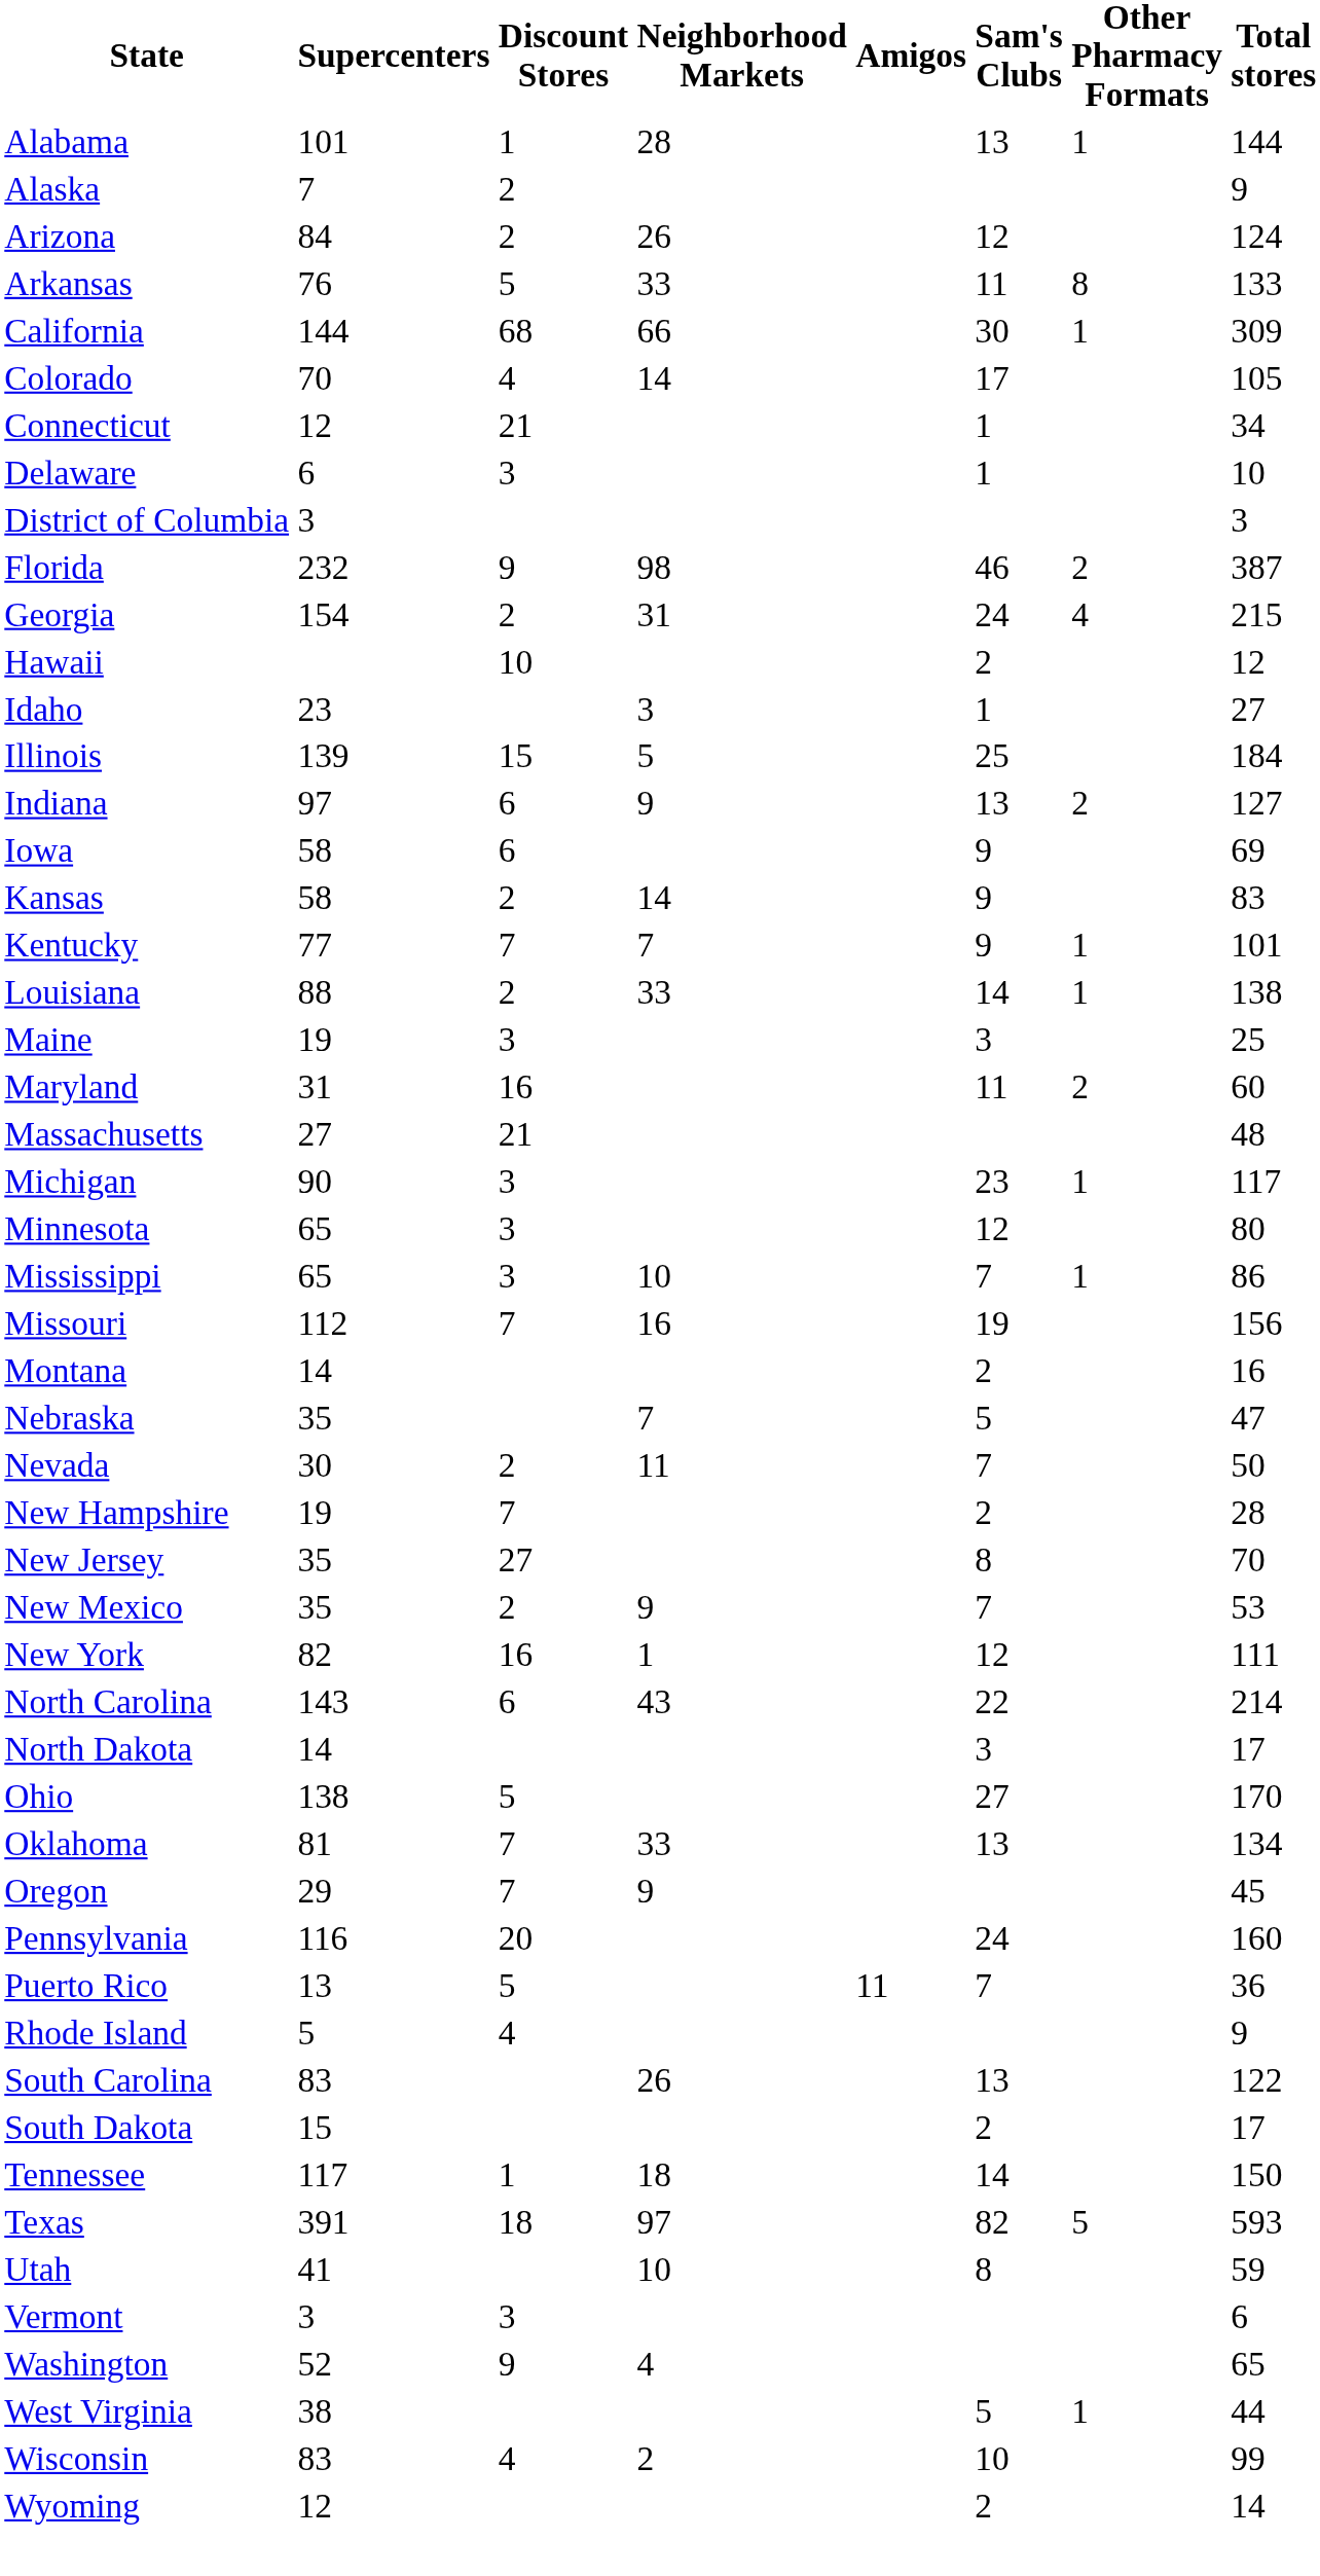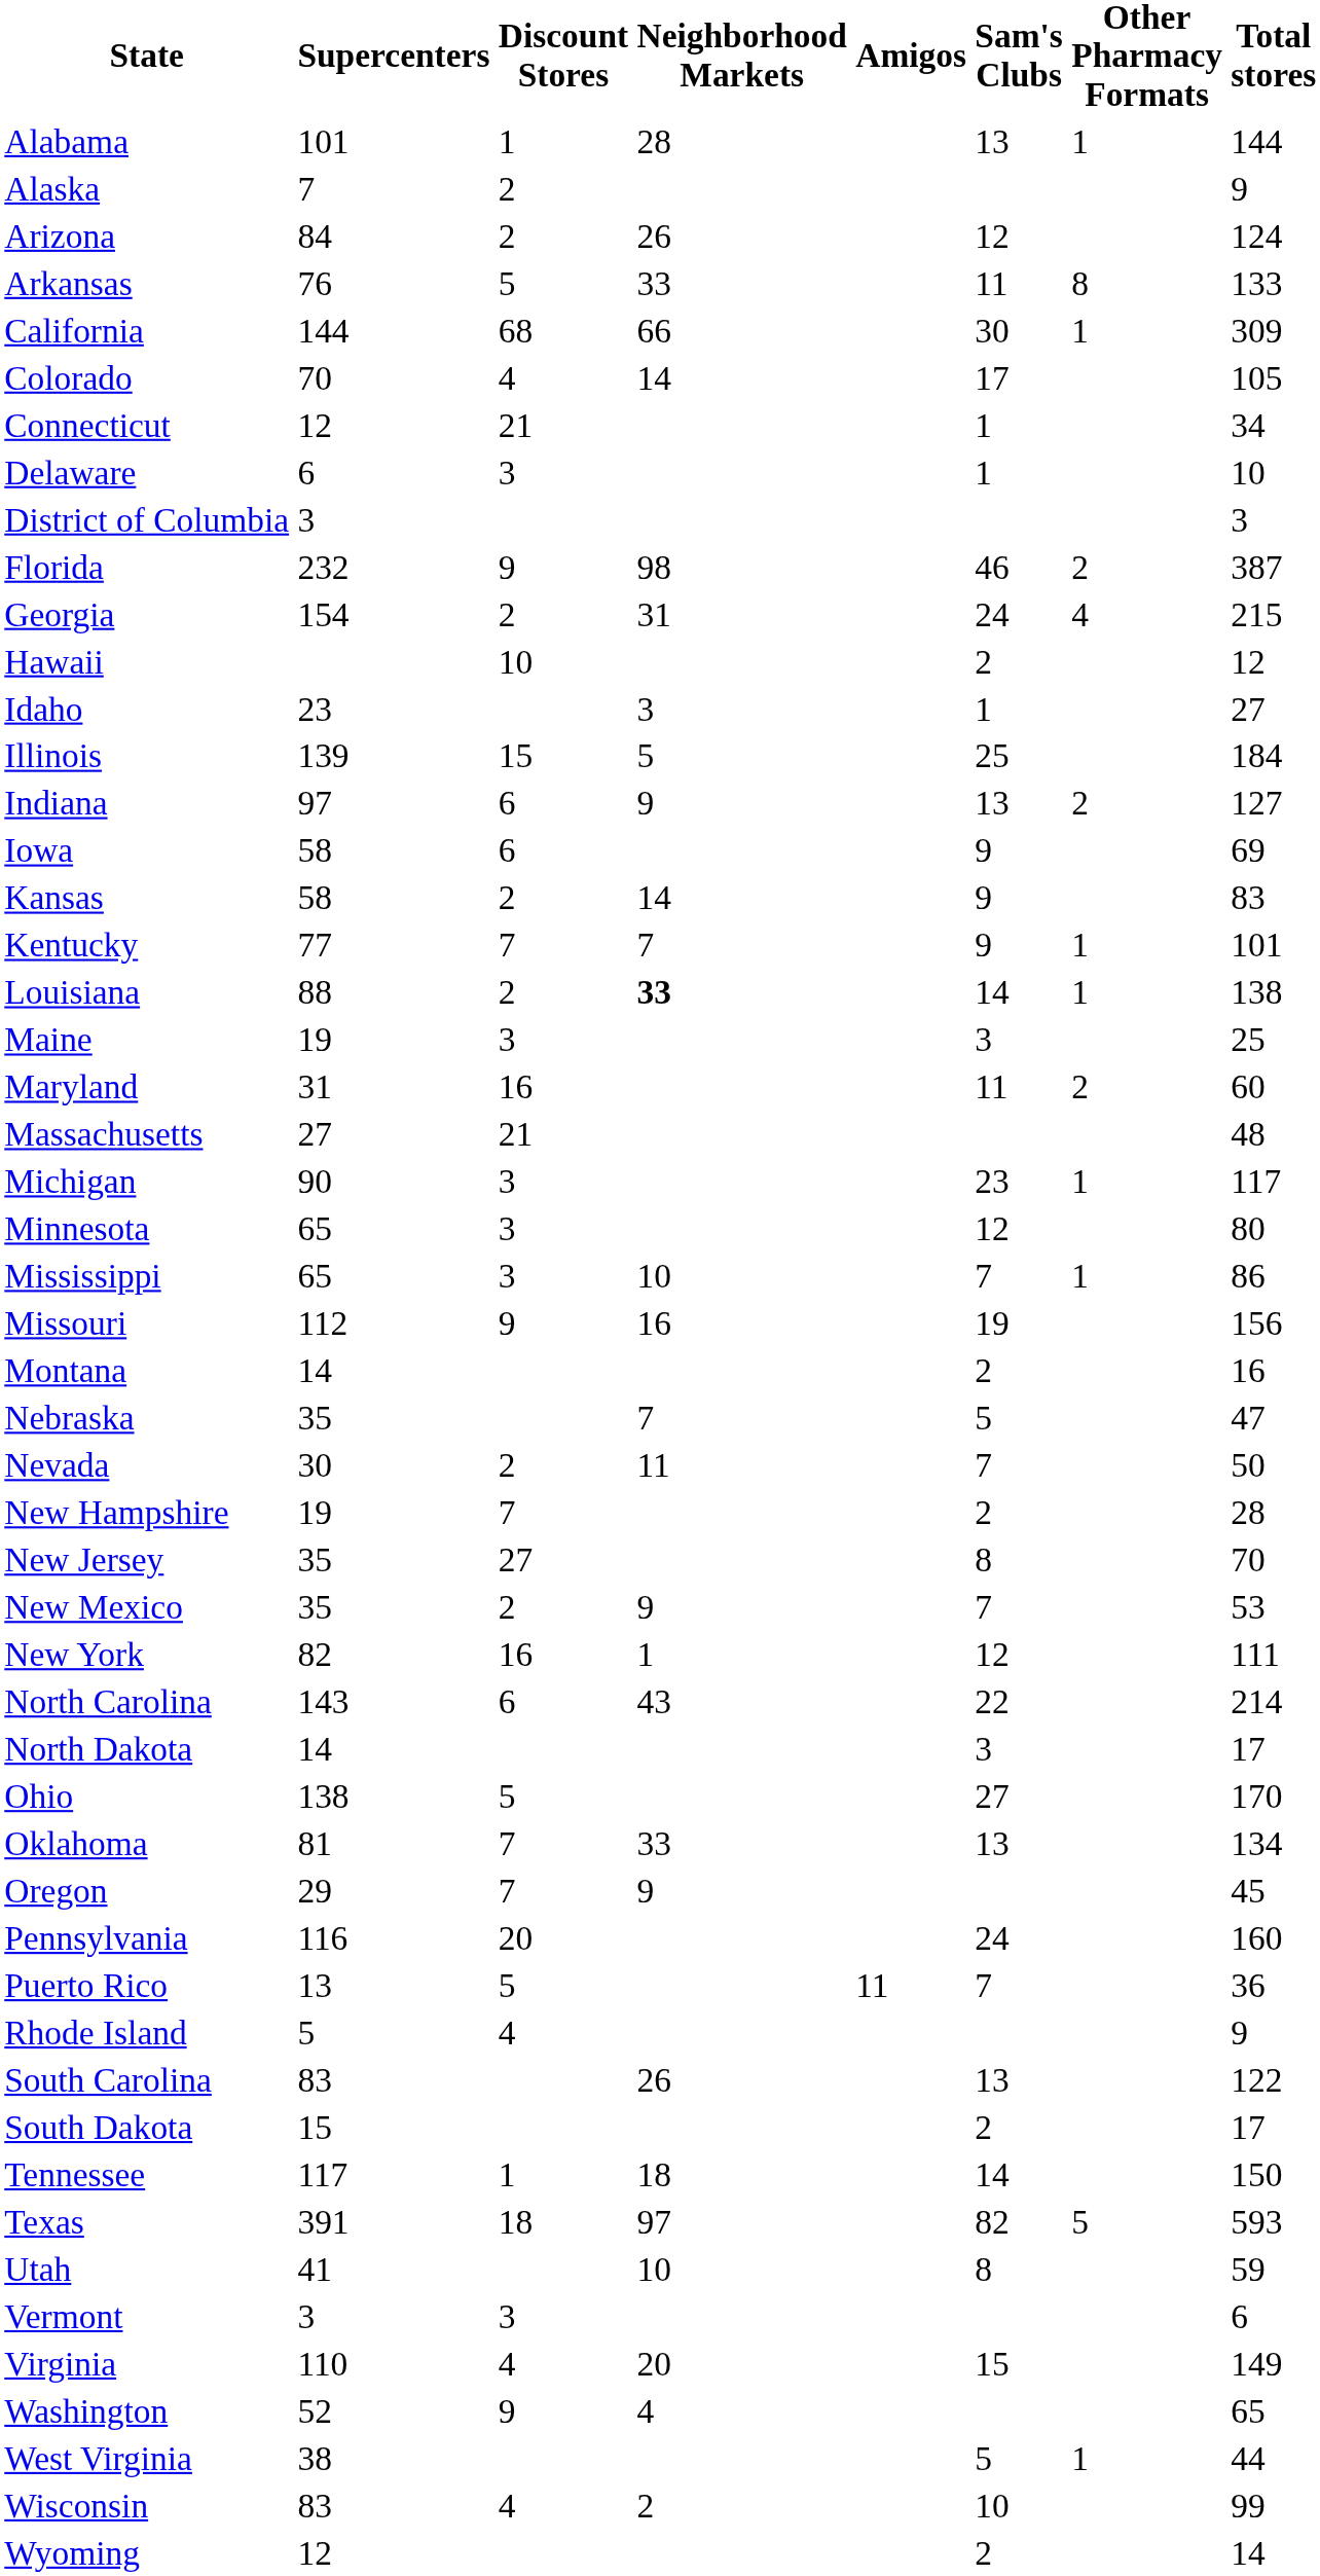Louisiana | Neighborhood Markets: normal -> bold
Missouri | Discount Stores: 7 -> 9
+ row: Virginia | 110 | 4 | 20 | 15 | 149
